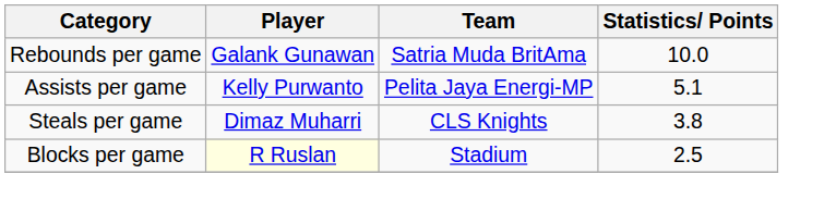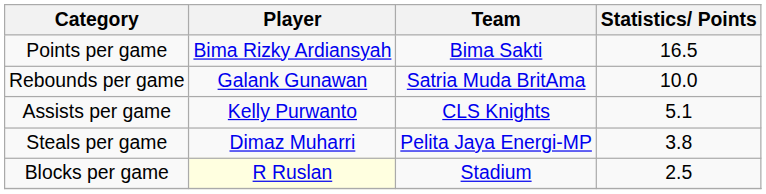+ row: Points per game | Bima Rizky Ardiansyah | Bima Sakti | 16.5
Assists per game | Team: Pelita Jaya Energi-MP -> CLS Knights
Steals per game | Team: CLS Knights -> Pelita Jaya Energi-MP
